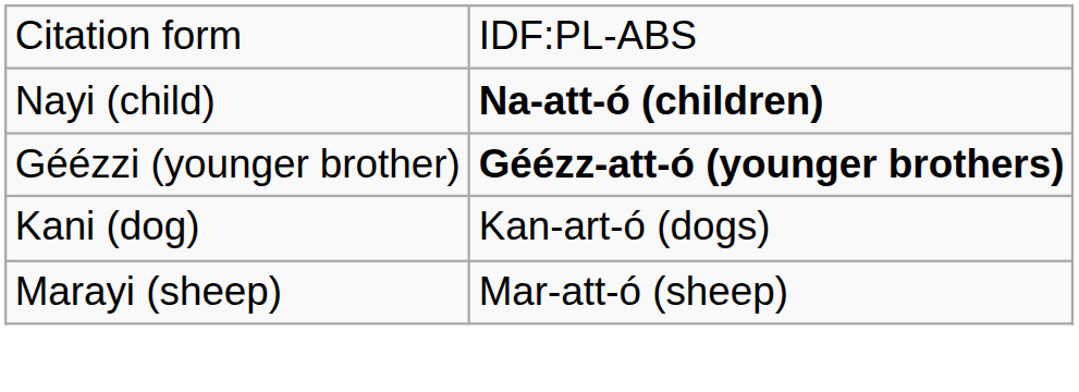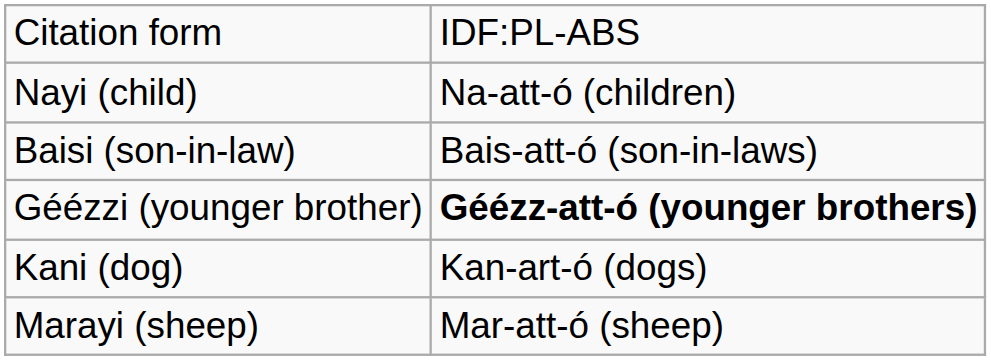Nayi (child) | column 2: bold -> normal
+ row: Baisi (son-in-law) | Bais-att-ó (son-in-laws)
